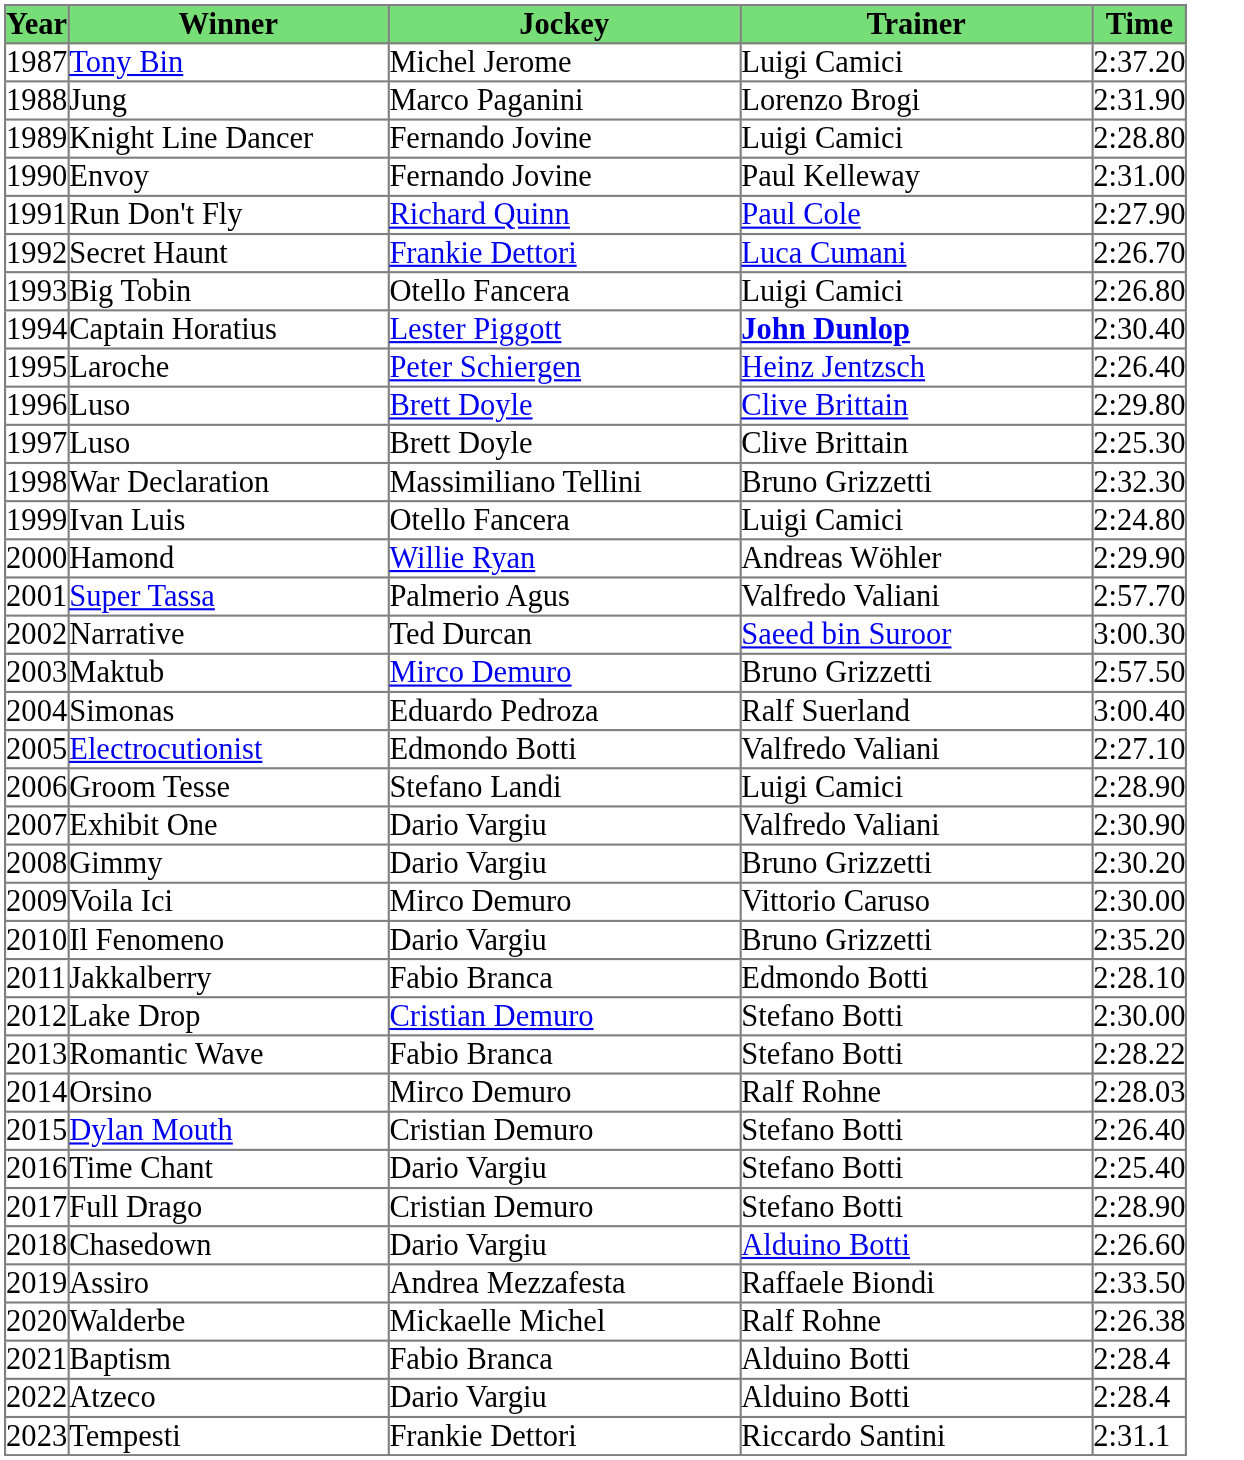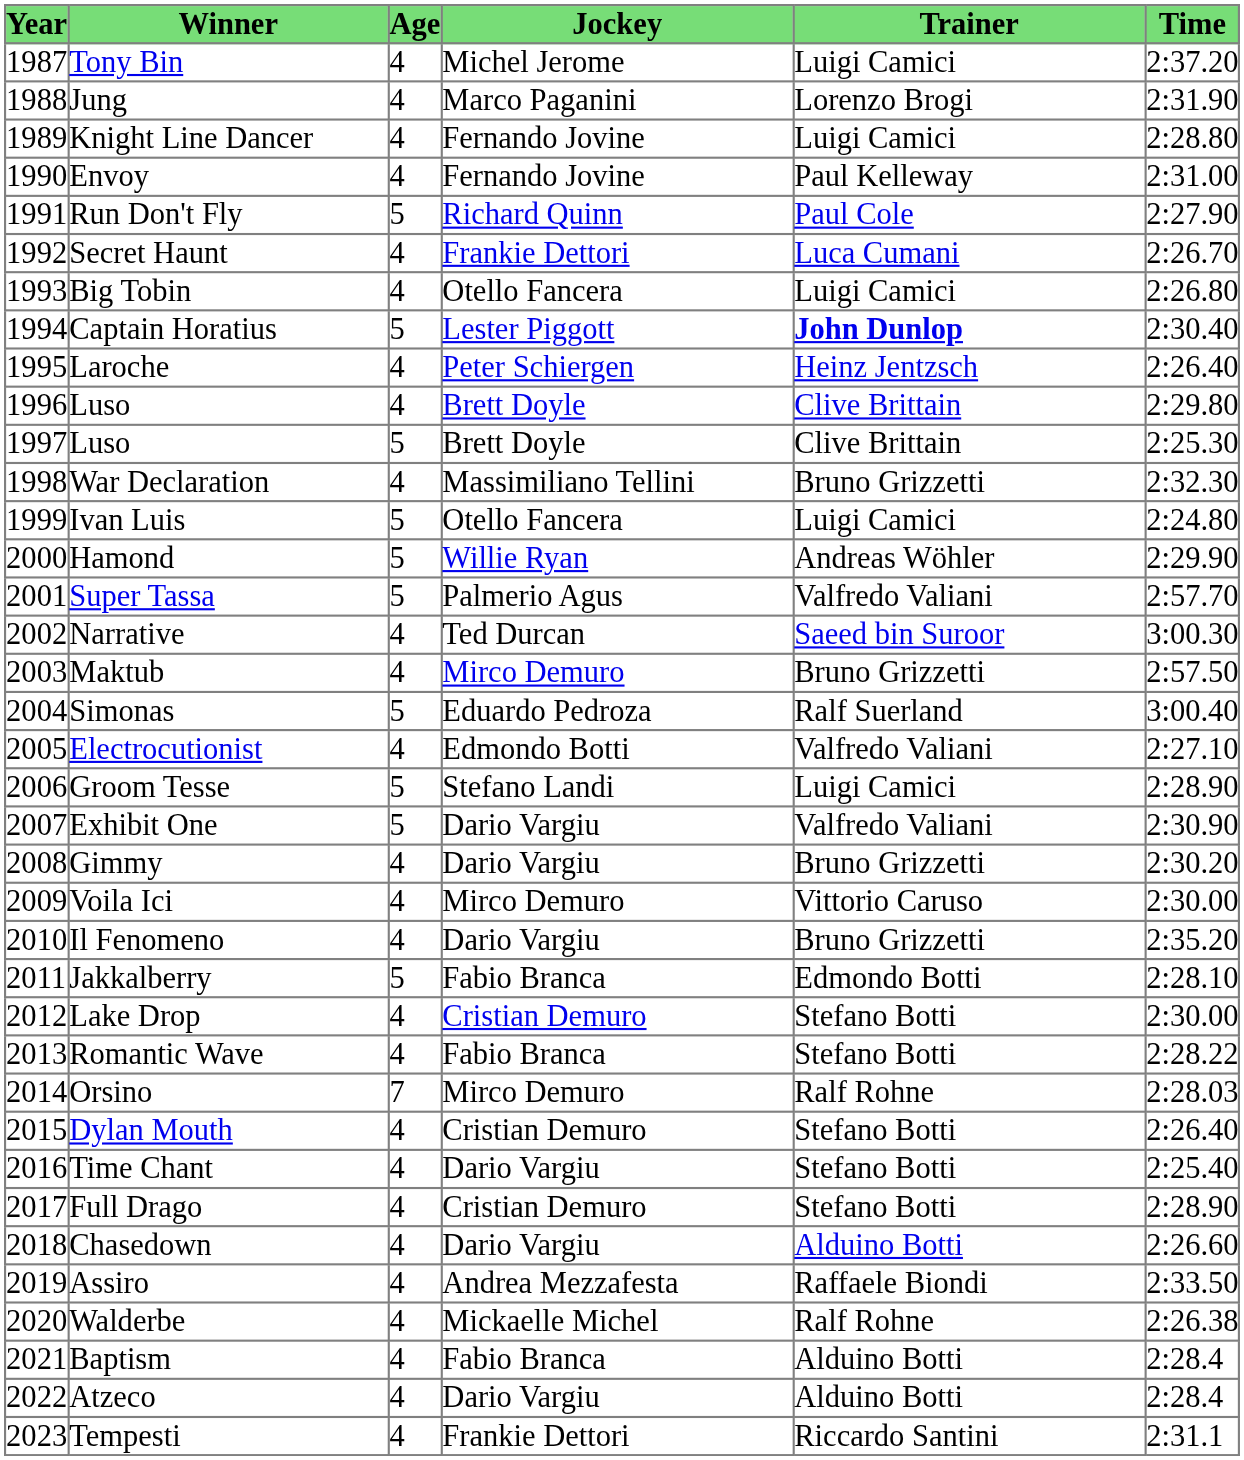+ column: Age | 4 | 4 | 4 | 4 | 5 | 4 | 4 | 5 | 4 | 4 | 5 | 4 | 5 | 5 | 5 | 4 | 4 | 5 | 4 | 5 | 5 | 4 | 4 | 4 | 5 | 4 | 4 | 7 | 4 | 4 | 4 | 4 | 4 | 4 | 4 | 4 | 4
